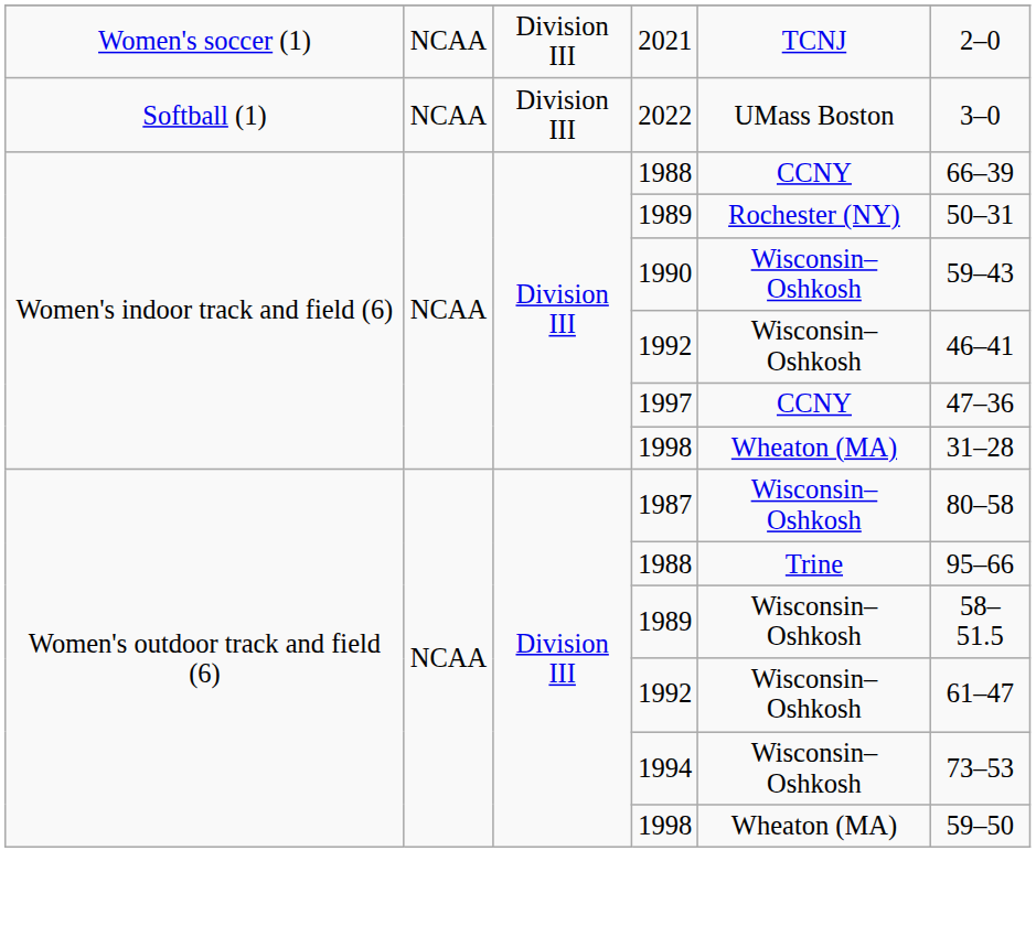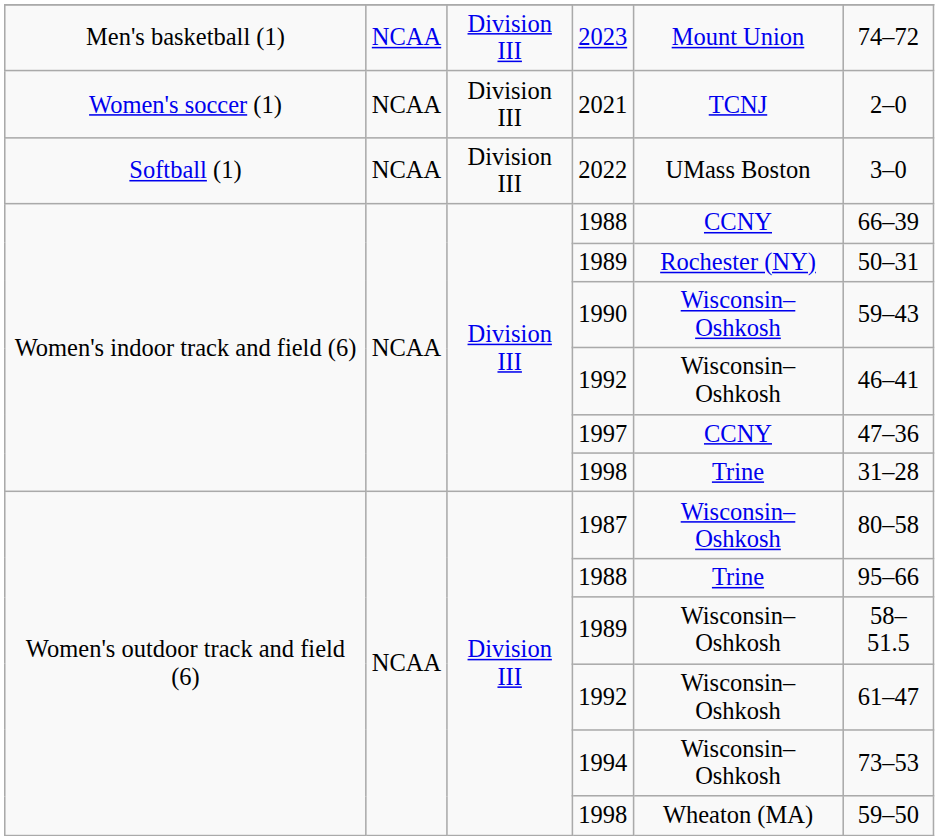+ row: Men's basketball (1) | NCAA | Division III | 2023 | Mount Union | 74–72
Women's indoor track and field (6) / 1998 | column 5: Wheaton (MA) -> Trine
